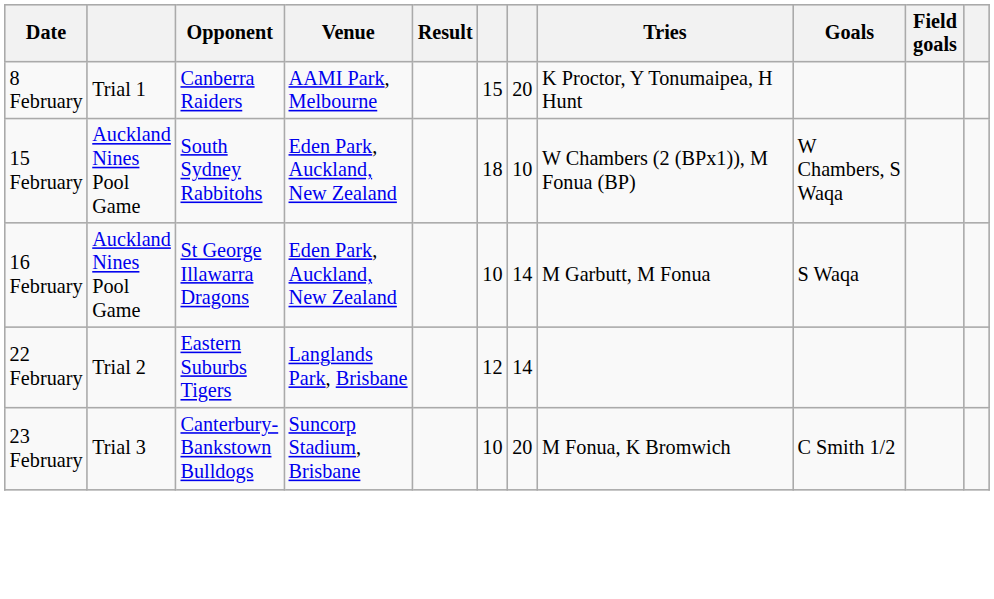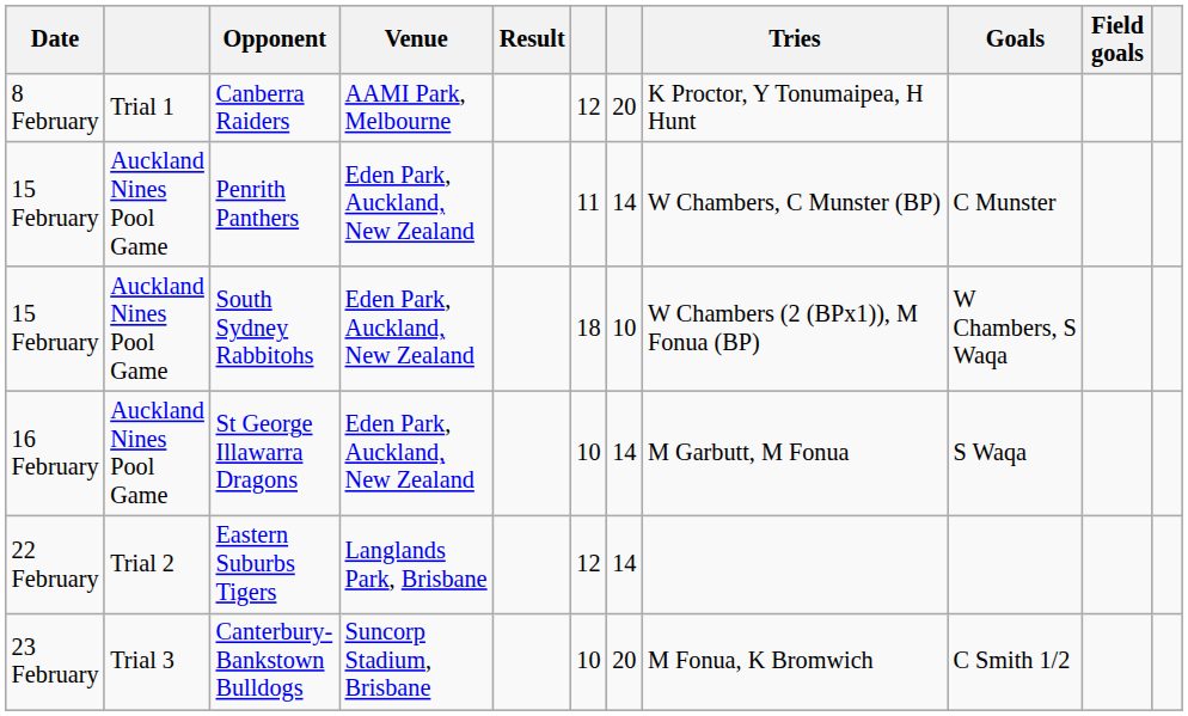Canberra Raiders | column 6: 15 -> 12
+ row: 15 February | Auckland Nines Pool Game | Penrith Panthers | Eden Park, Auckland, New Zealand | 11 | 14 | W Chambers, C Munster (BP) | C Munster
